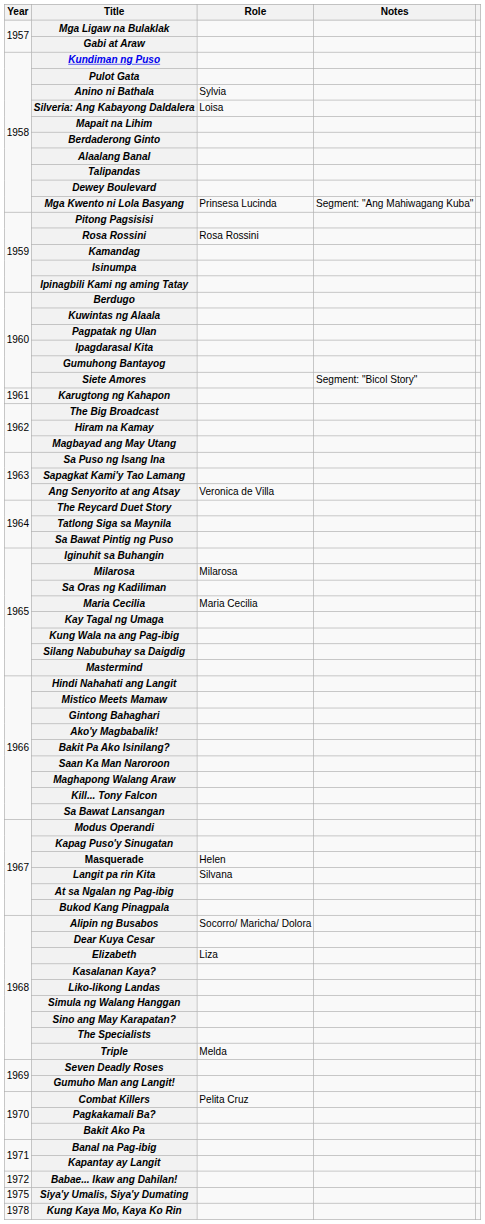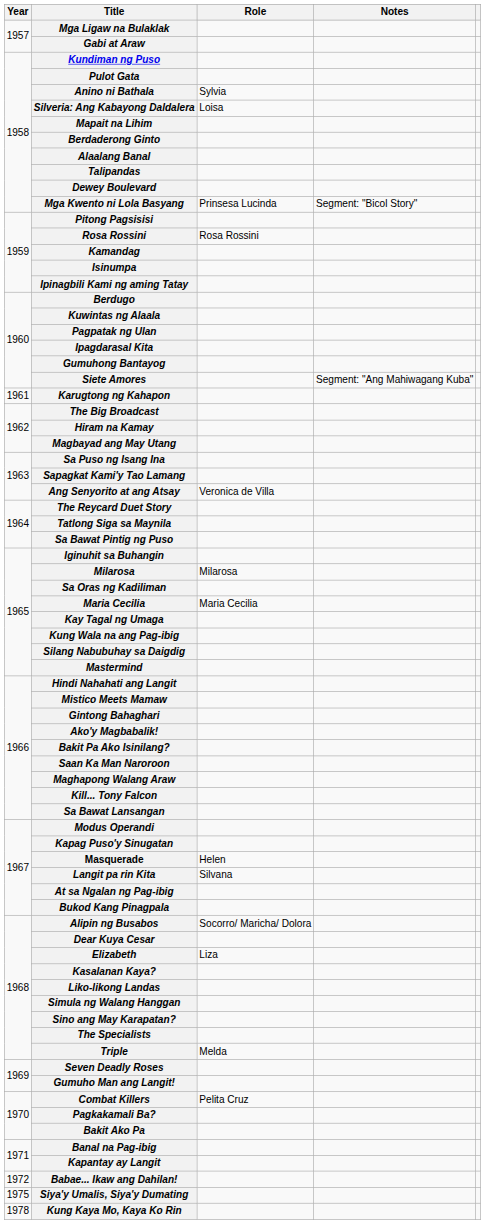Mga Kwento ni Lola Basyang | Notes: Segment: "Ang Mahiwagang Kuba" -> Segment: "Bicol Story"
Siete Amores | Notes: Segment: "Bicol Story" -> Segment: "Ang Mahiwagang Kuba"
